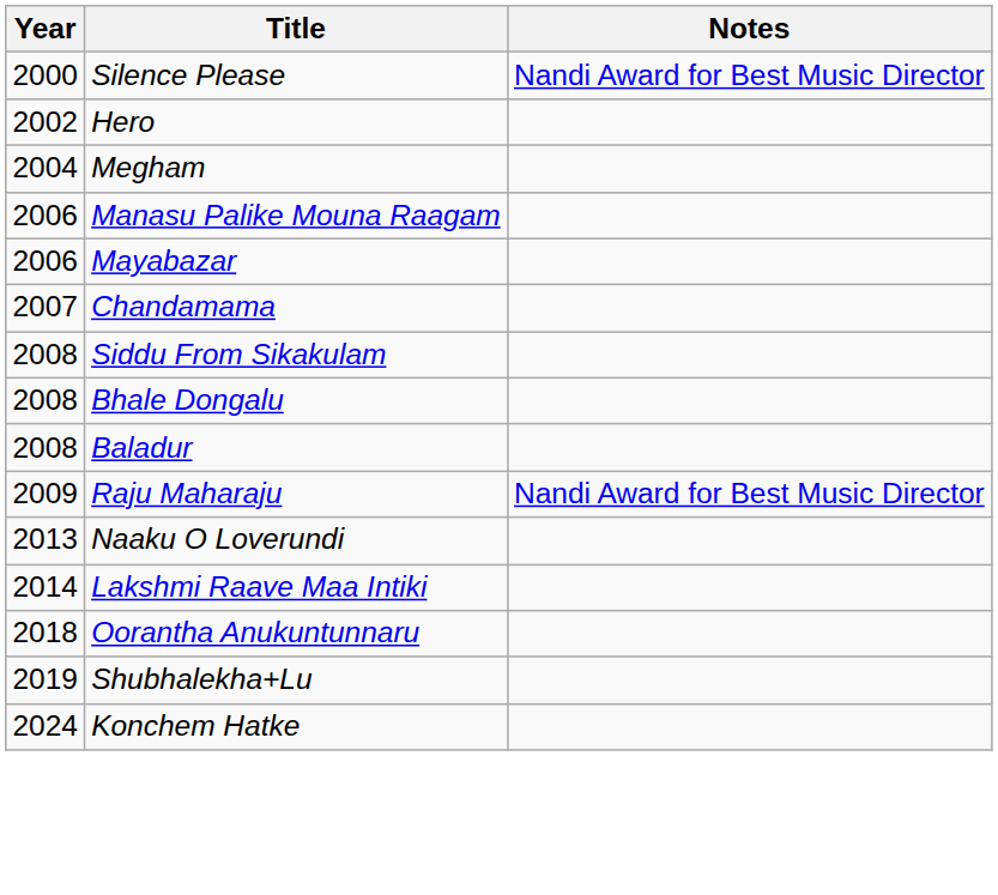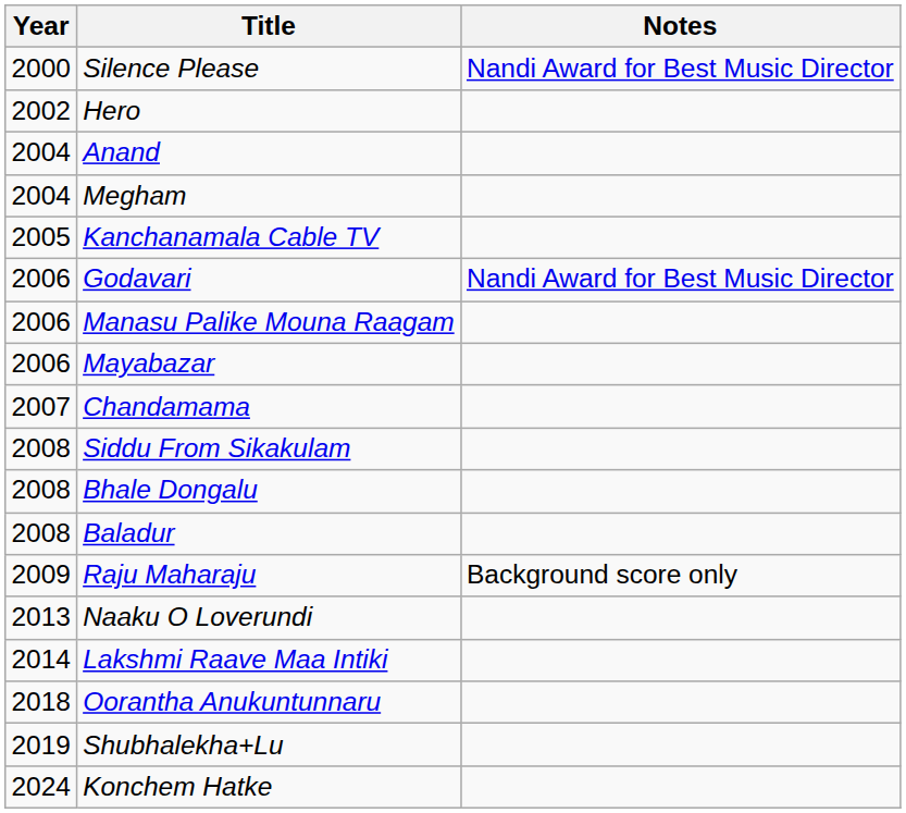+ row: 2004 | Anand
+ row: 2005 | Kanchanamala Cable TV
+ row: 2006 | Godavari | Nandi Award for Best Music Director
Raju Maharaju | Notes: Nandi Award for Best Music Director -> Background score only
